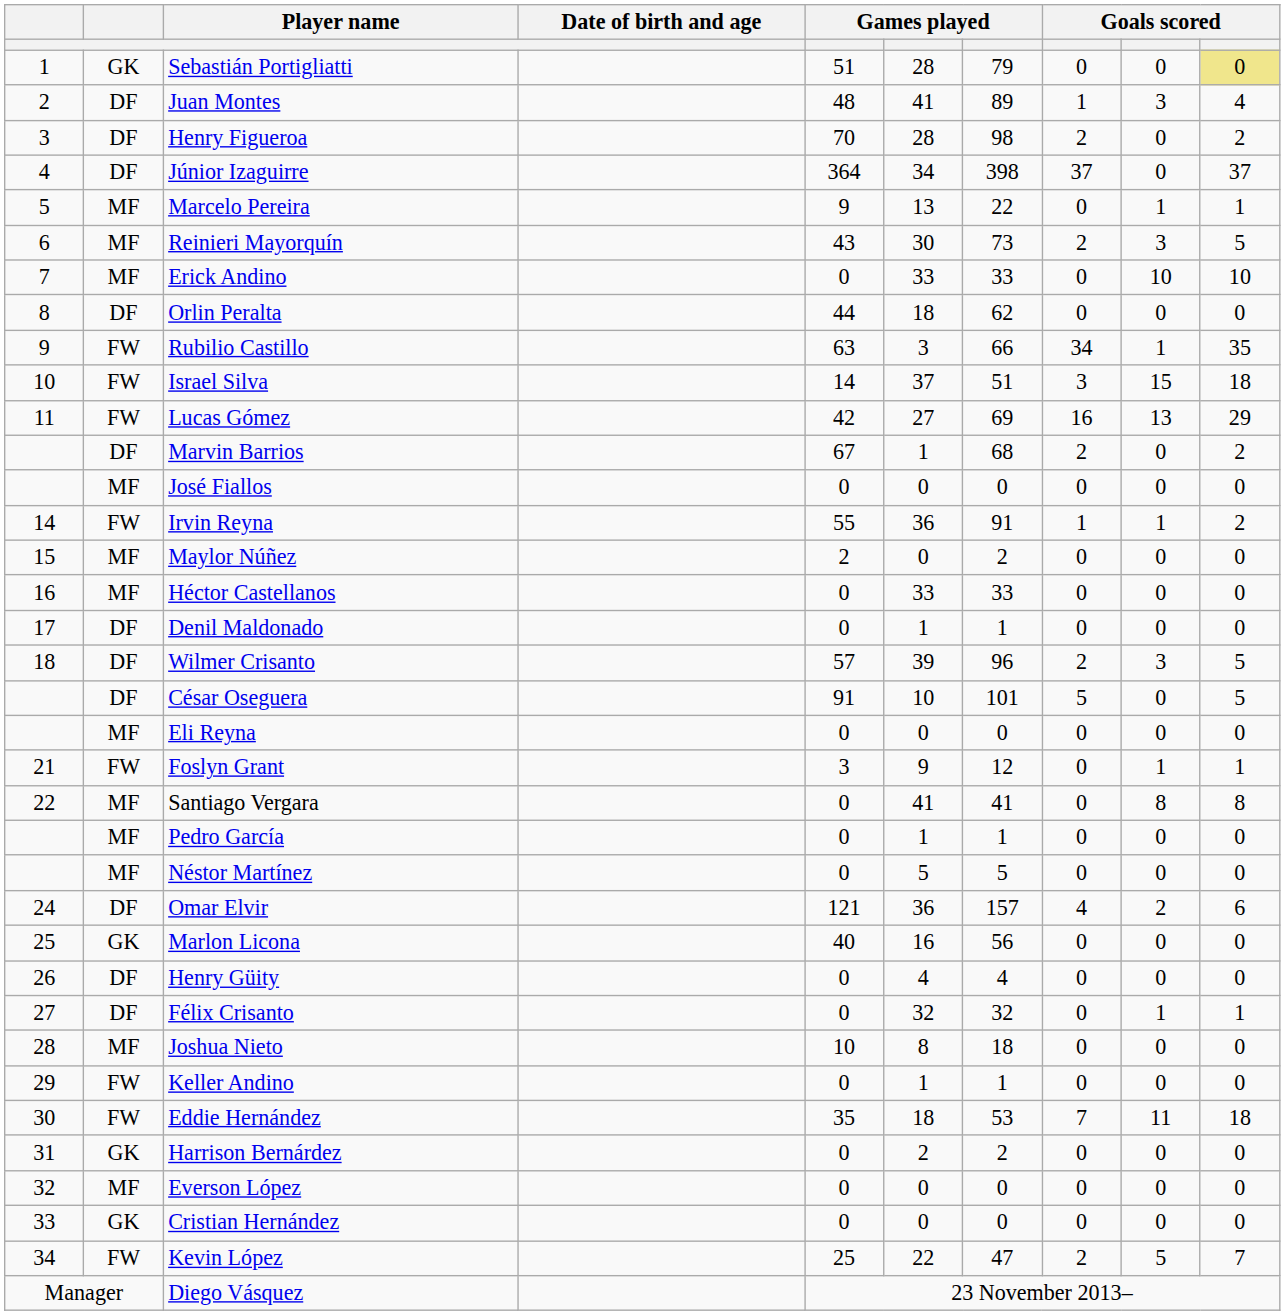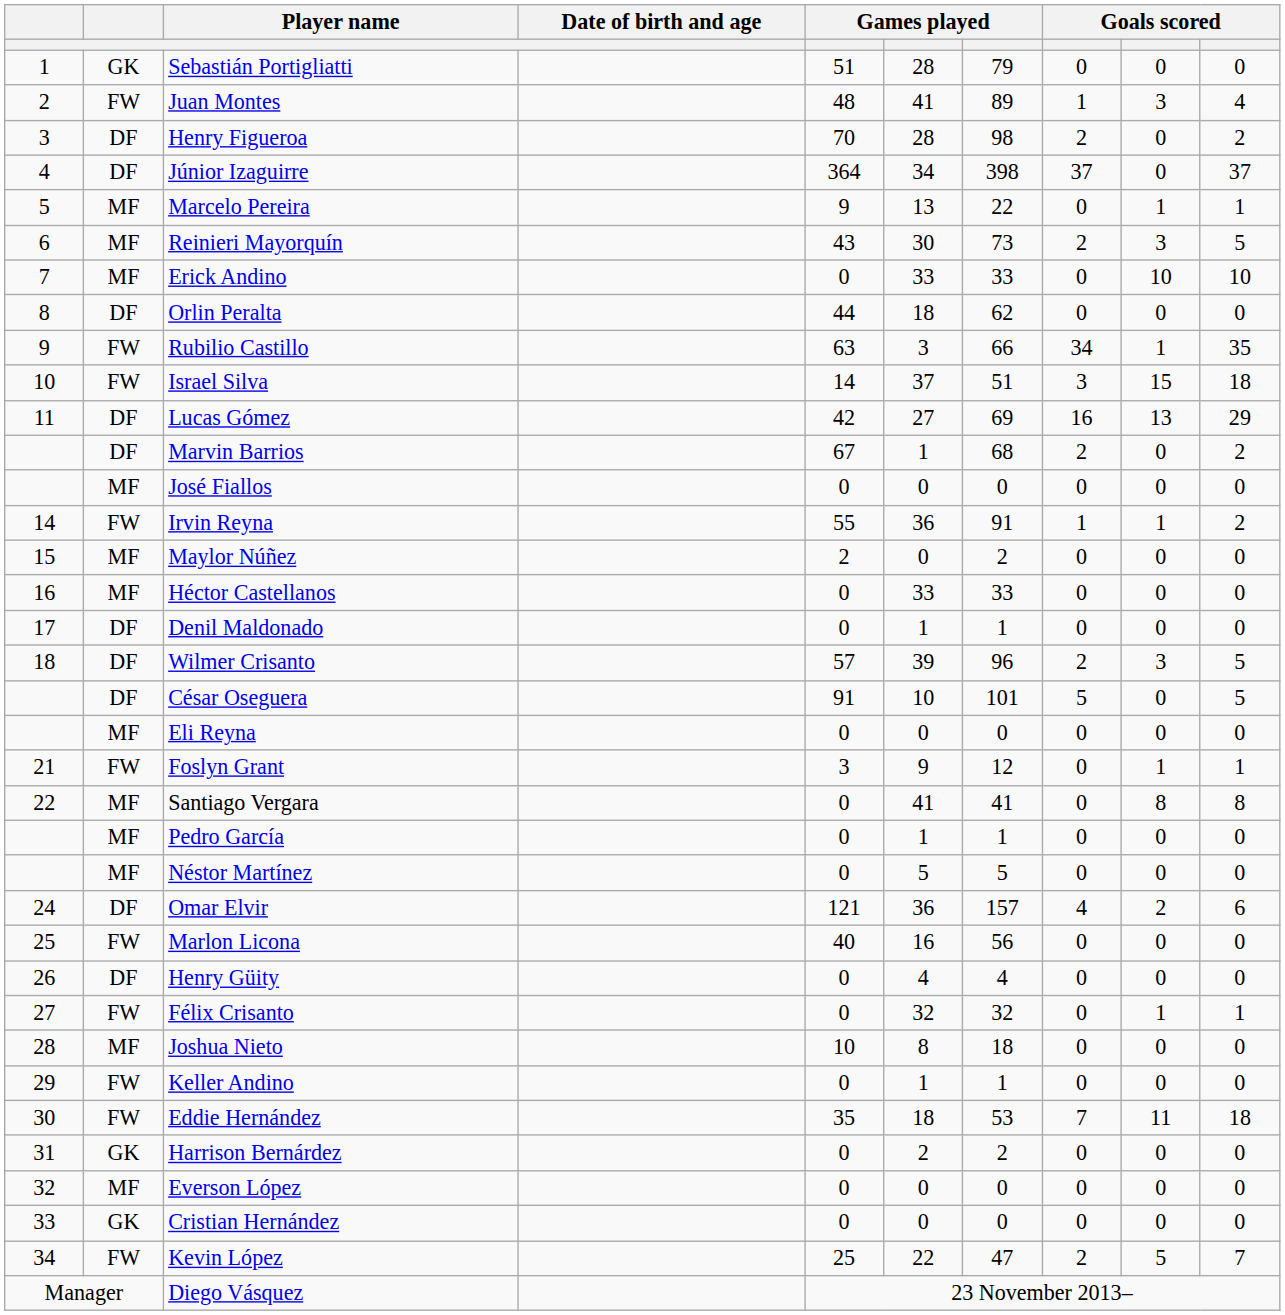Sebastián Portigliatti | column 10: khaki background -> no background
Juan Montes | column 2: DF -> FW
Lucas Gómez | column 2: FW -> DF
Marlon Licona | column 2: GK -> FW
Félix Crisanto | column 2: DF -> FW
